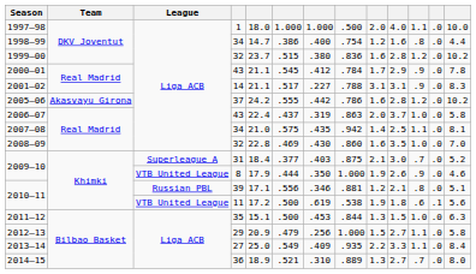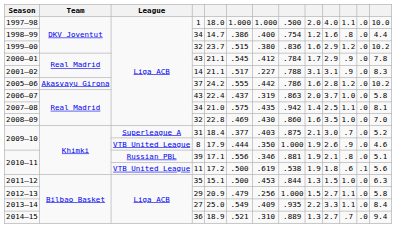1999–00 | column 10: 2.8 -> 2.9
2010–11 / 39 | column 9: 1.2 -> 1.9
2014–15 | column 13: 8.0 -> 9.4
